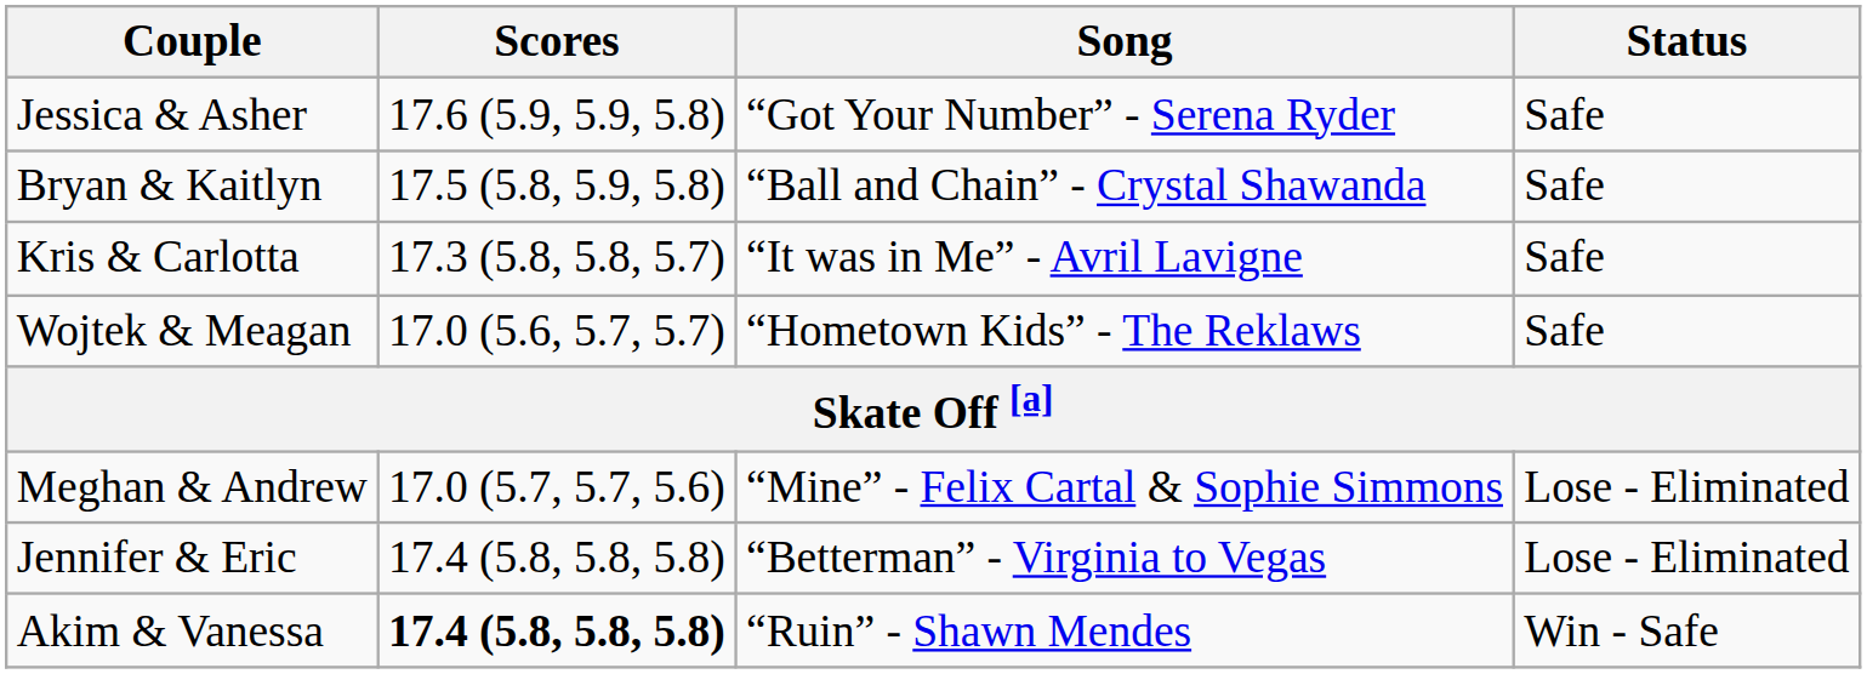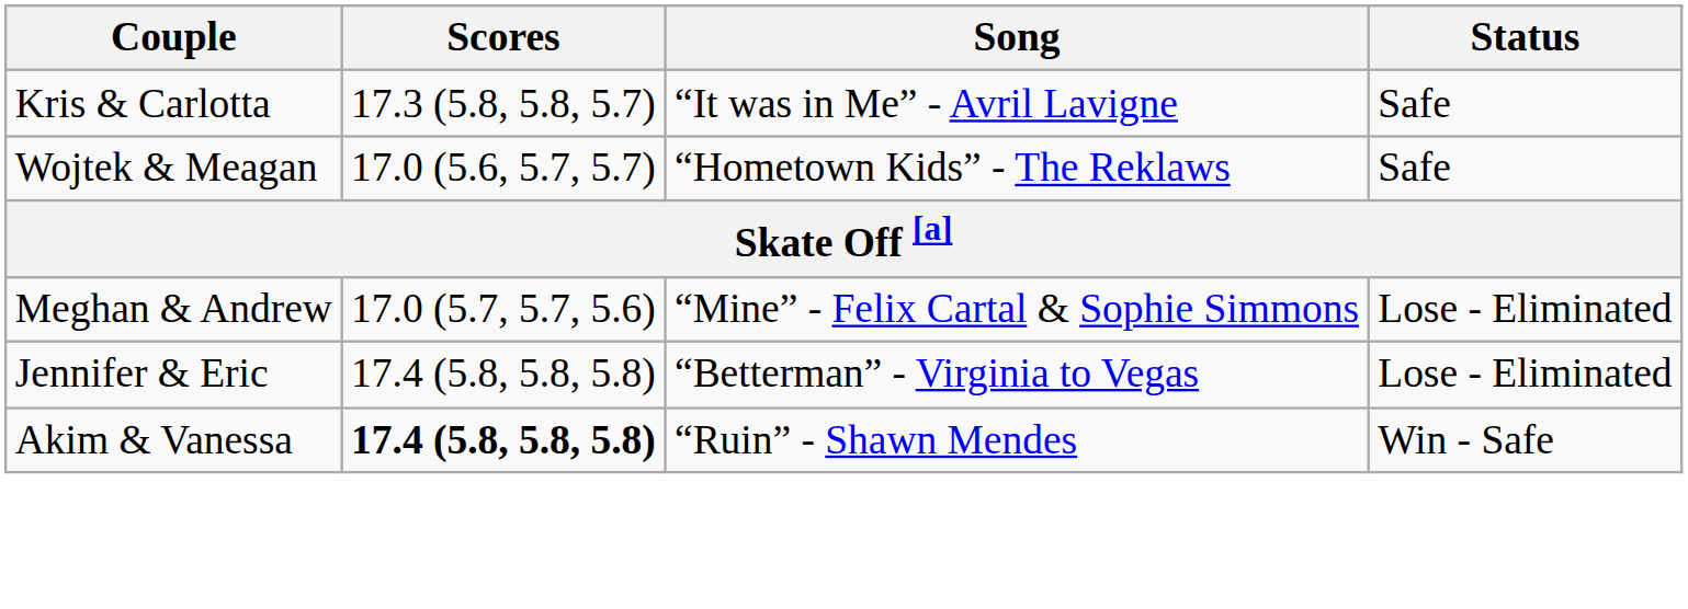- row: Jessica & Asher | 17.6 (5.9, 5.9, 5.8) | “Got Your Number” - Serena Ryder | Safe
- row: Bryan & Kaitlyn | 17.5 (5.8, 5.9, 5.8) | “Ball and Chain” - Crystal Shawanda | Safe
